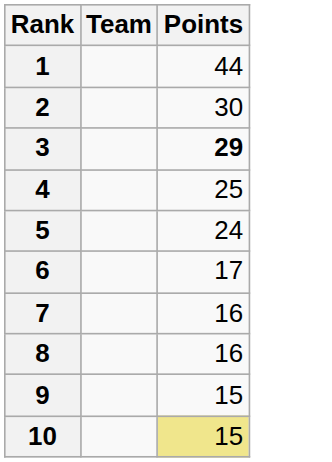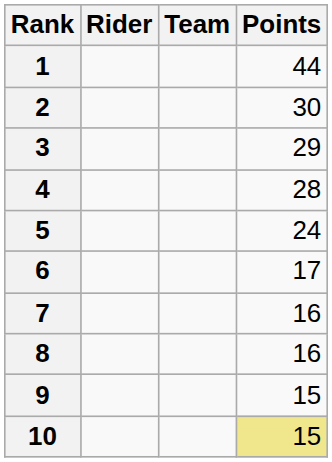+ column: Rider
3 | Points: bold -> normal
4 | Points: 25 -> 28
